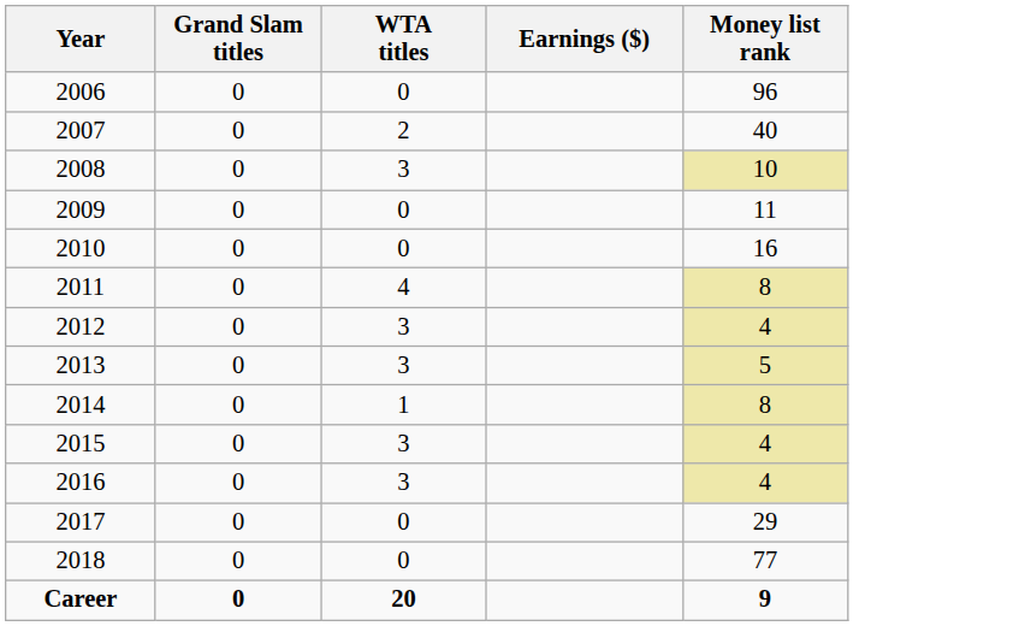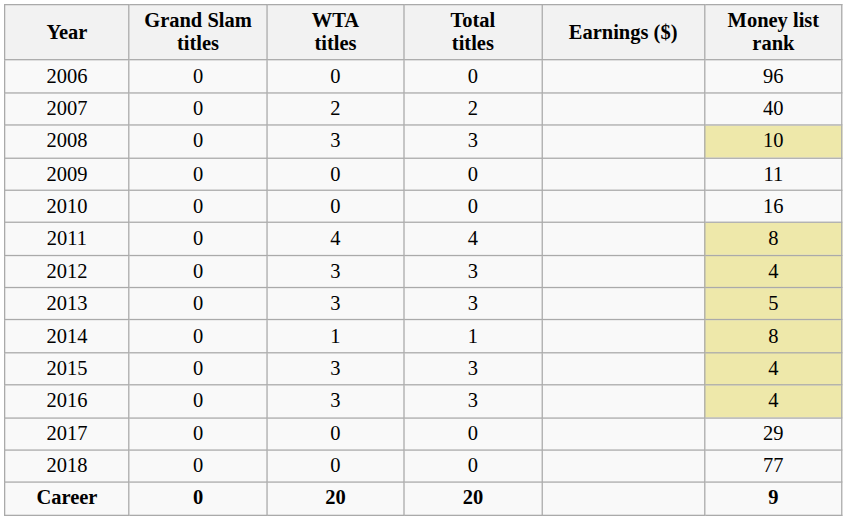+ column: Total titles | 0 | 2 | 3 | 0 | 0 | 4 | 3 | 3 | 1 | 3 | 3 | 0 | 0 | 20
